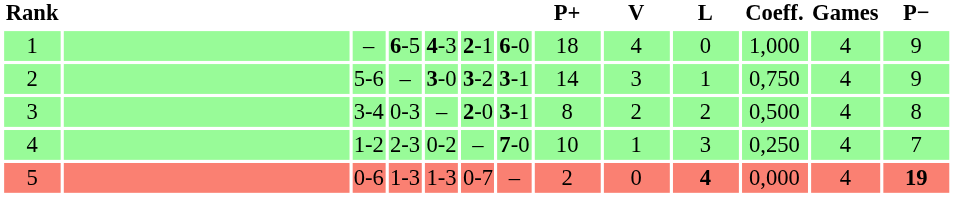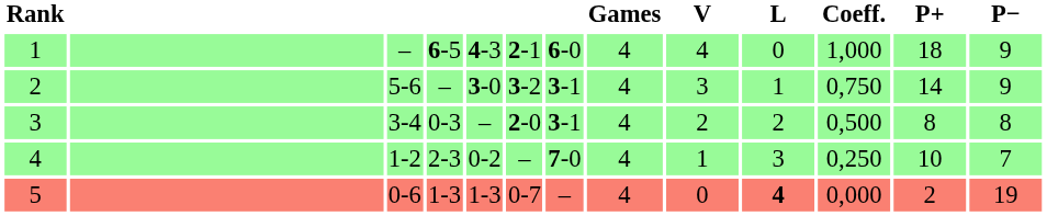columns swapped: Games <-> P+
5 | P−: bold -> normal
